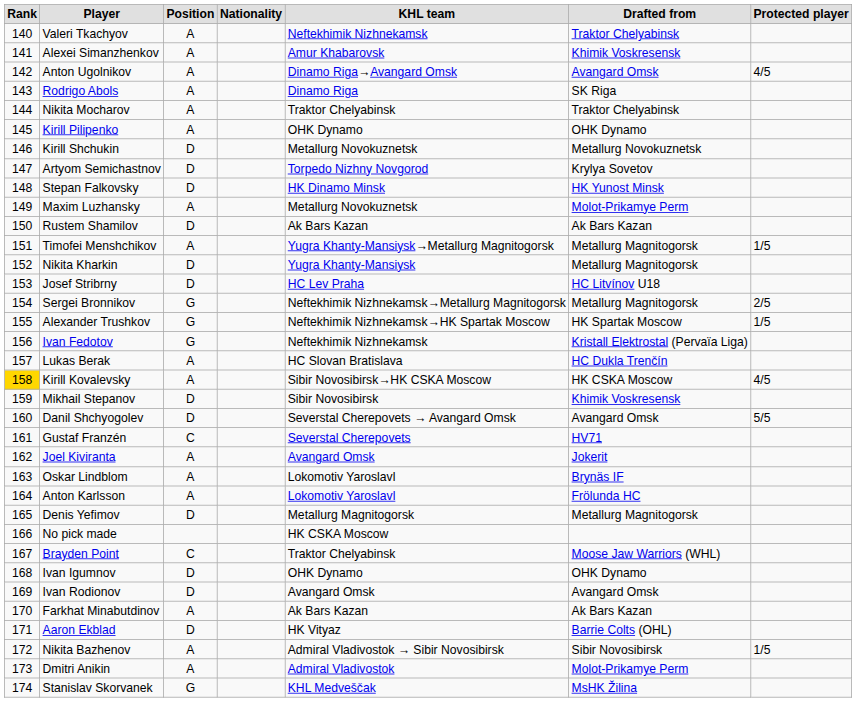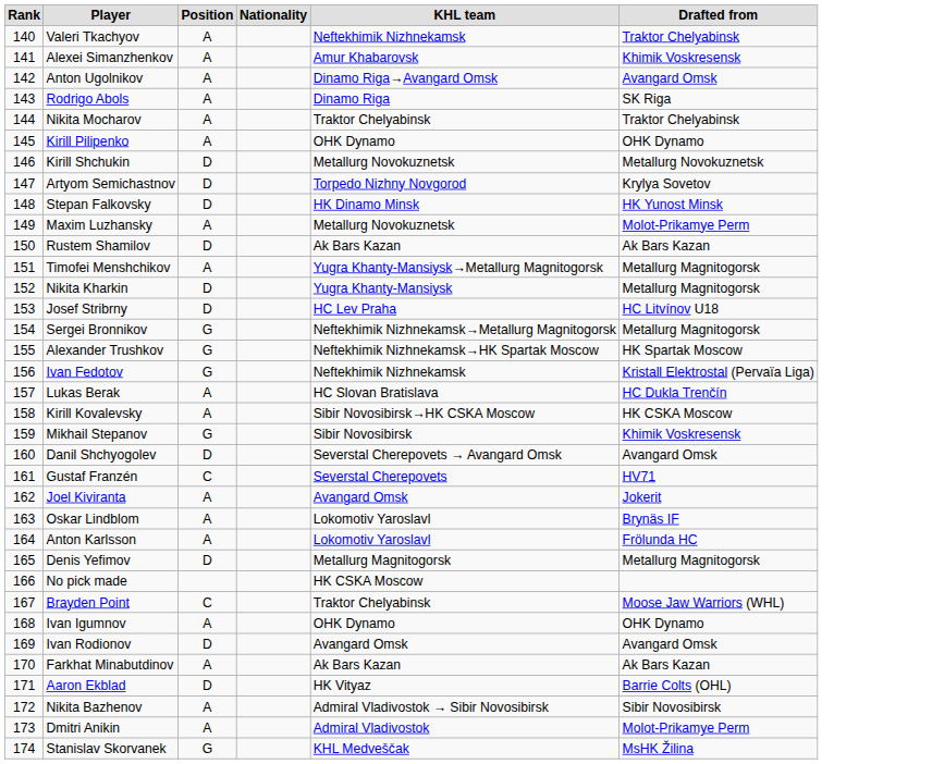- column: Protected player | 4/5 | 1/5 | 2/5 | 1/5 | 4/5 | 5/5 | 1/5
Kirill Kovalevsky | Rank: gold background -> no background
Mikhail Stepanov | Position: D -> G
Ivan Igumnov | Position: D -> A
